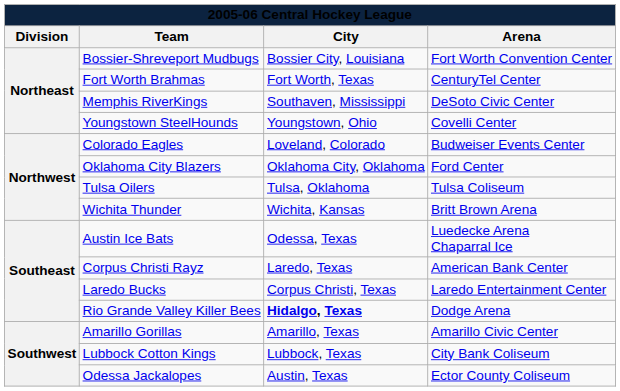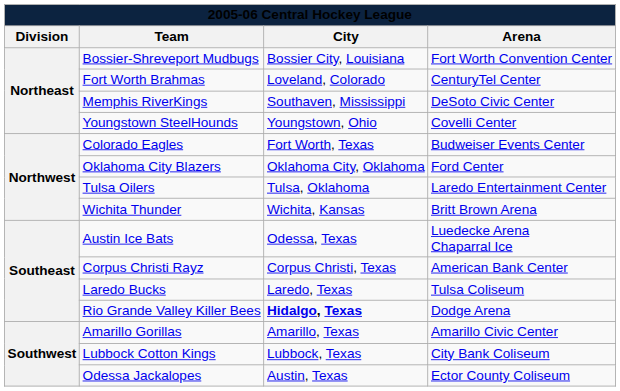Fort Worth Brahmas | City: Fort Worth, Texas -> Loveland, Colorado
Colorado Eagles | City: Loveland, Colorado -> Fort Worth, Texas
Tulsa Oilers | Arena: Tulsa Coliseum -> Laredo Entertainment Center
Corpus Christi Rayz | City: Laredo, Texas -> Corpus Christi, Texas
Laredo Bucks | City: Corpus Christi, Texas -> Laredo, Texas
Laredo Bucks | Arena: Laredo Entertainment Center -> Tulsa Coliseum
